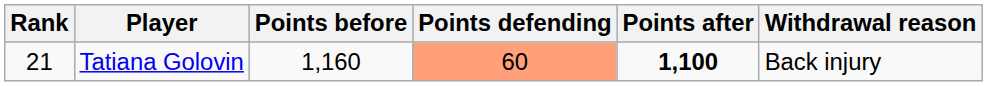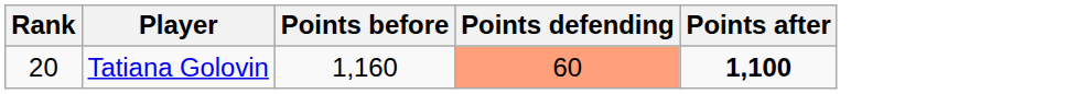- column: Withdrawal reason | Back injury
Tatiana Golovin | Rank: 21 -> 20
